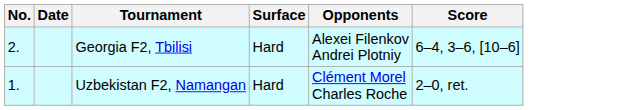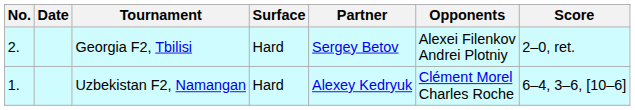+ column: Partner | Sergey Betov | Alexey Kedryuk
Georgia F2, Tbilisi | Score: 6–4, 3–6, [10–6] -> 2–0, ret.
Uzbekistan F2, Namangan | Score: 2–0, ret. -> 6–4, 3–6, [10–6]
